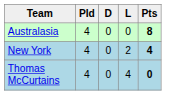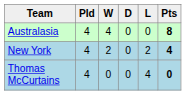+ column: W | 4 | 2 | 0
